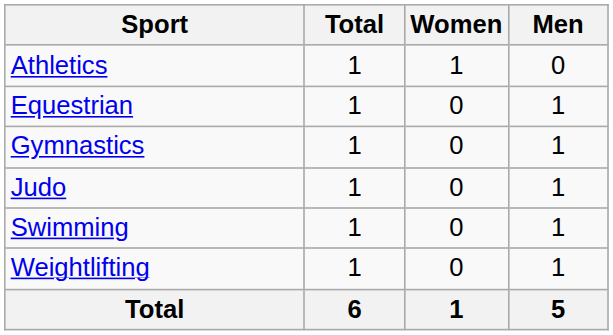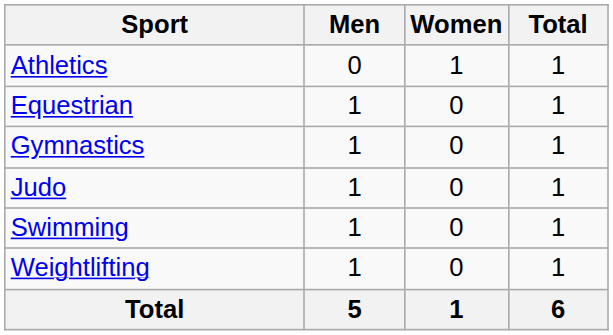columns swapped: Men <-> Total
